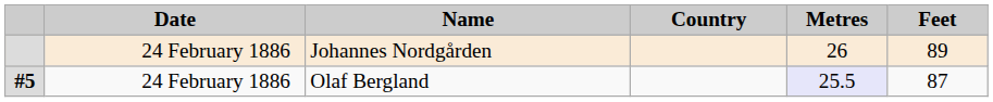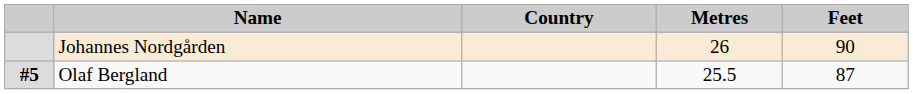- column: Date | 24 February 1886 | 24 February 1886
Johannes Nordgården | Feet: 89 -> 90
Olaf Bergland | Metres: lavender background -> no background
